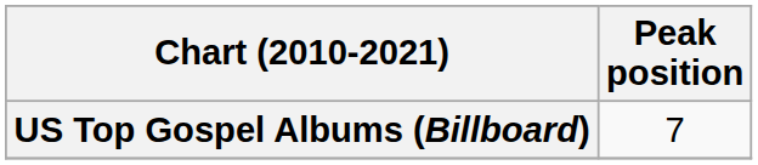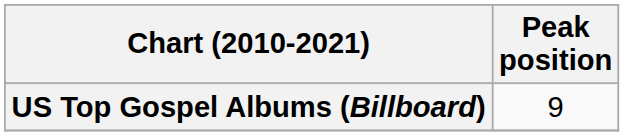US Top Gospel Albums (Billboard) | Peak position: 7 -> 9
